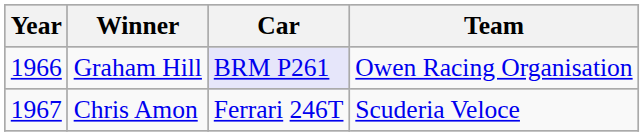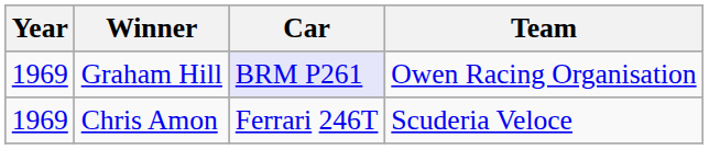Graham Hill | Year: 1966 -> 1969
Chris Amon | Year: 1967 -> 1969
